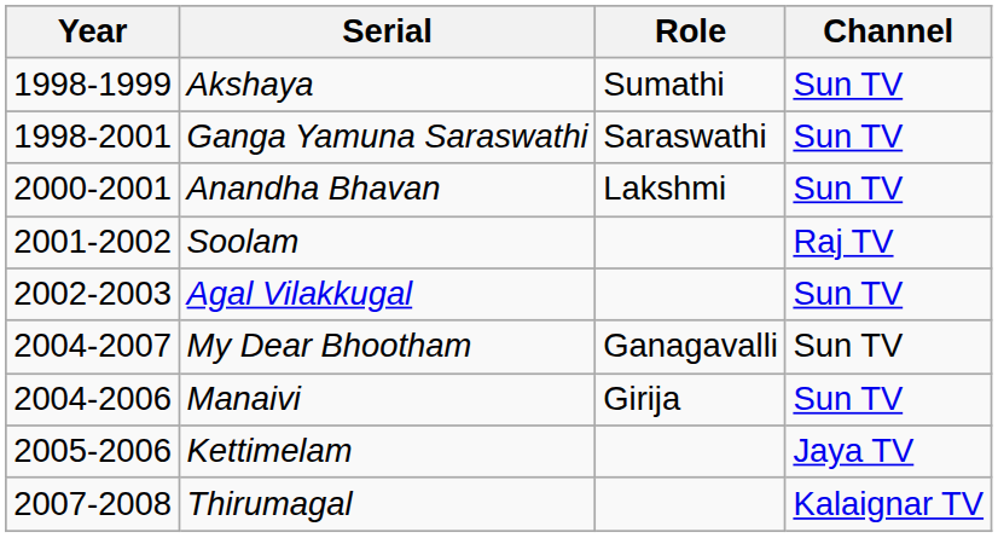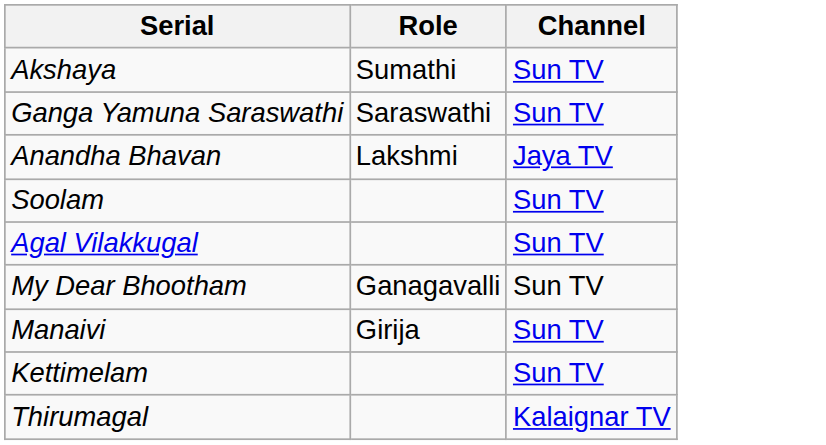- column: Year | 1998-1999 | 1998-2001 | 2000-2001 | 2001-2002 | 2002-2003 | 2004-2007 | 2004-2006 | 2005-2006 | 2007-2008
Anandha Bhavan | Channel: Sun TV -> Jaya TV
Soolam | Channel: Raj TV -> Sun TV
Kettimelam | Channel: Jaya TV -> Sun TV
